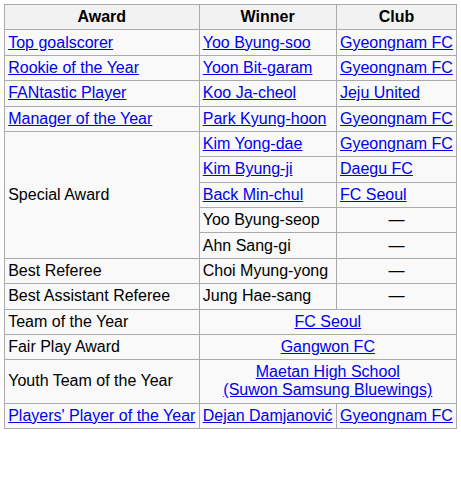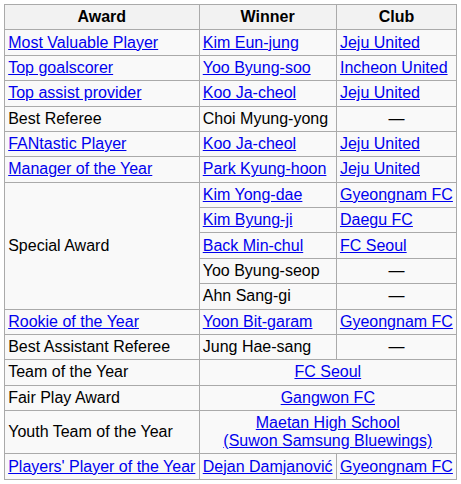+ row: Most Valuable Player | Kim Eun-jung | Jeju United
Yoo Byung-soo | Club: Gyeongnam FC -> Incheon United
+ row: Top assist provider | Koo Ja-cheol | Jeju United
rows swapped: Yoon Bit-garam <-> Choi Myung-yong
Park Kyung-hoon | Club: Gyeongnam FC -> Jeju United
